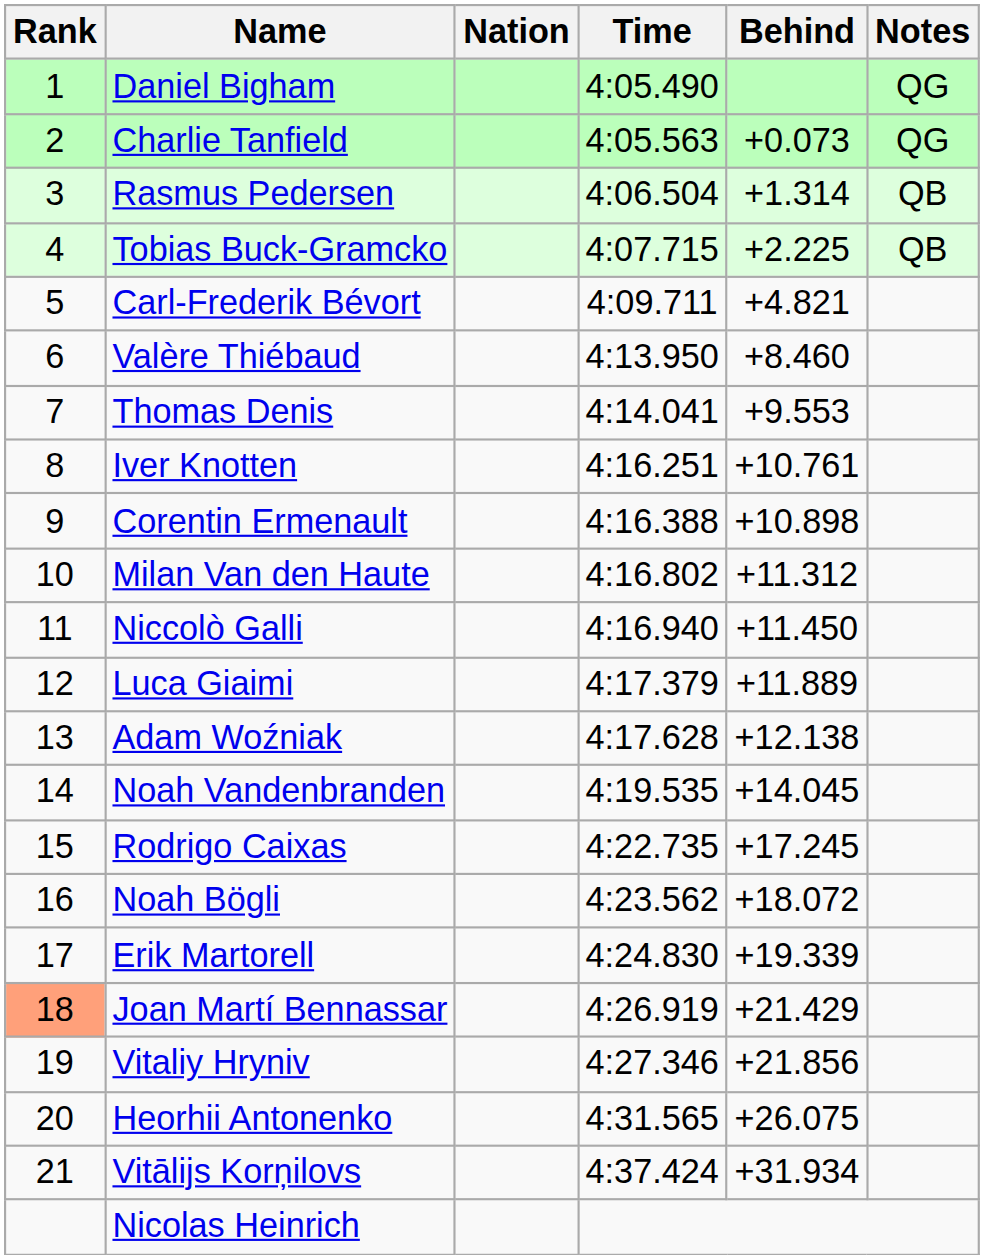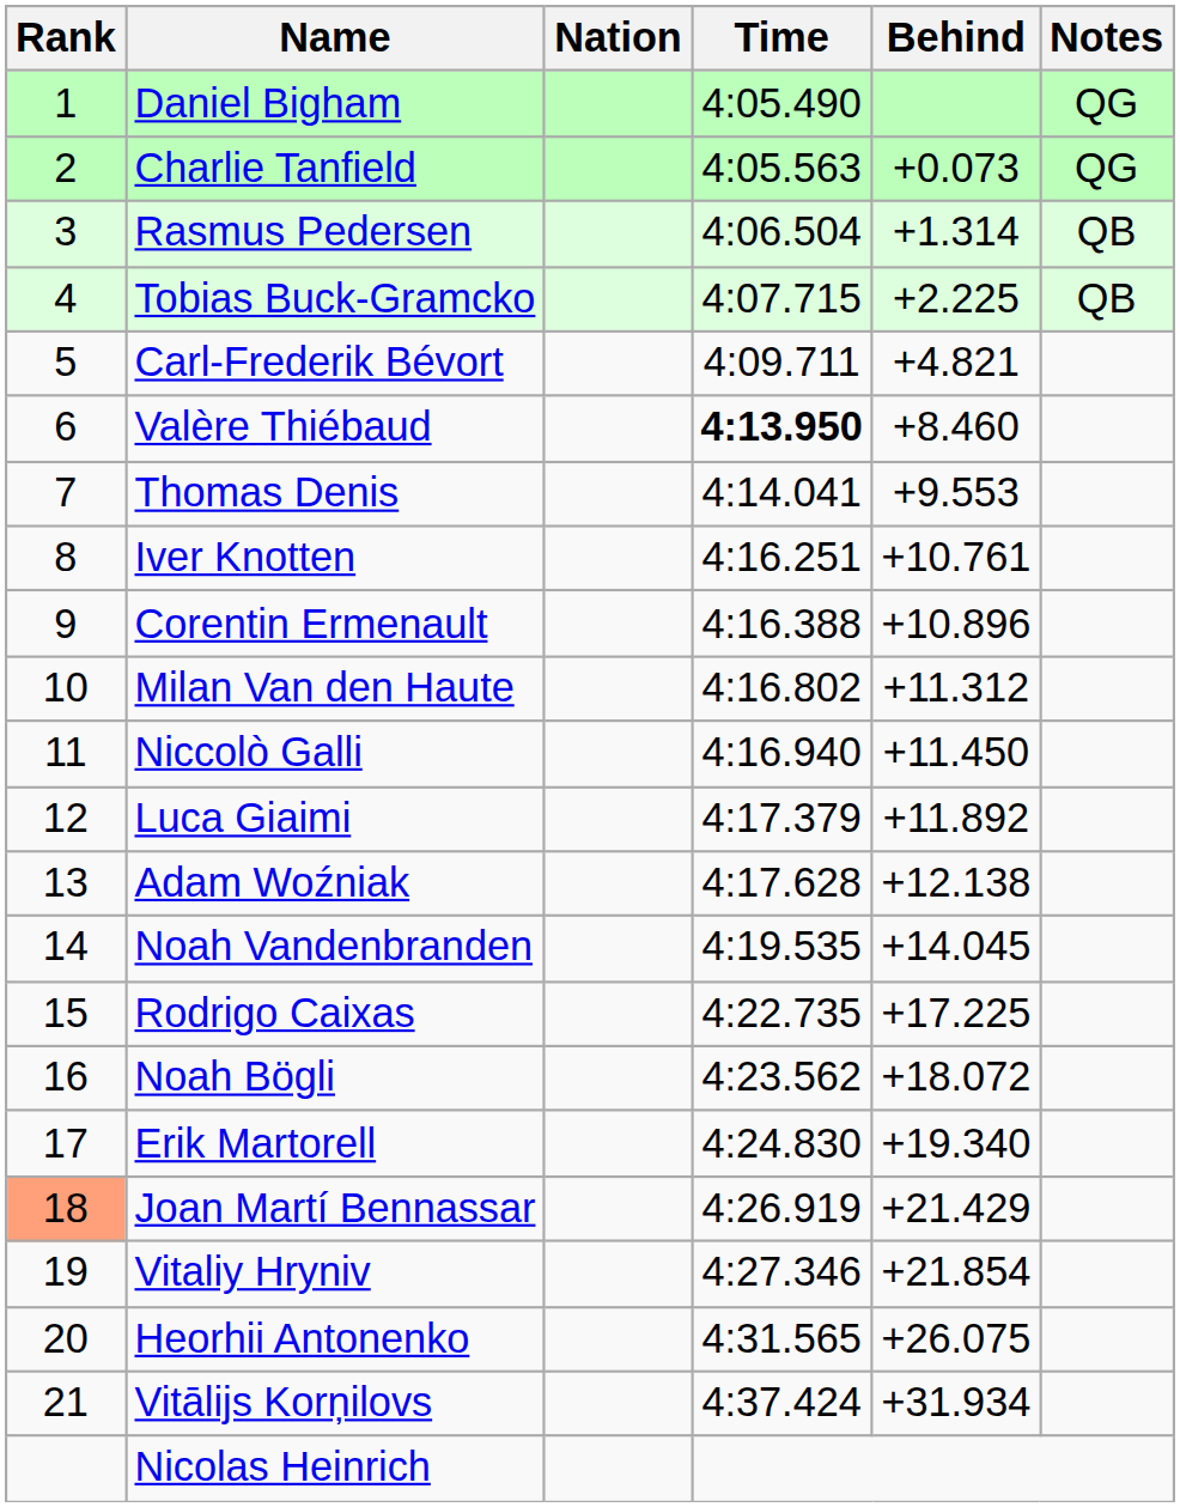Valère Thiébaud | Time: normal -> bold
Corentin Ermenault | Behind: +10.898 -> +10.896
Luca Giaimi | Behind: +11.889 -> +11.892
Rodrigo Caixas | Behind: +17.245 -> +17.225
Erik Martorell | Behind: +19.339 -> +19.340
Vitaliy Hryniv | Behind: +21.856 -> +21.854
